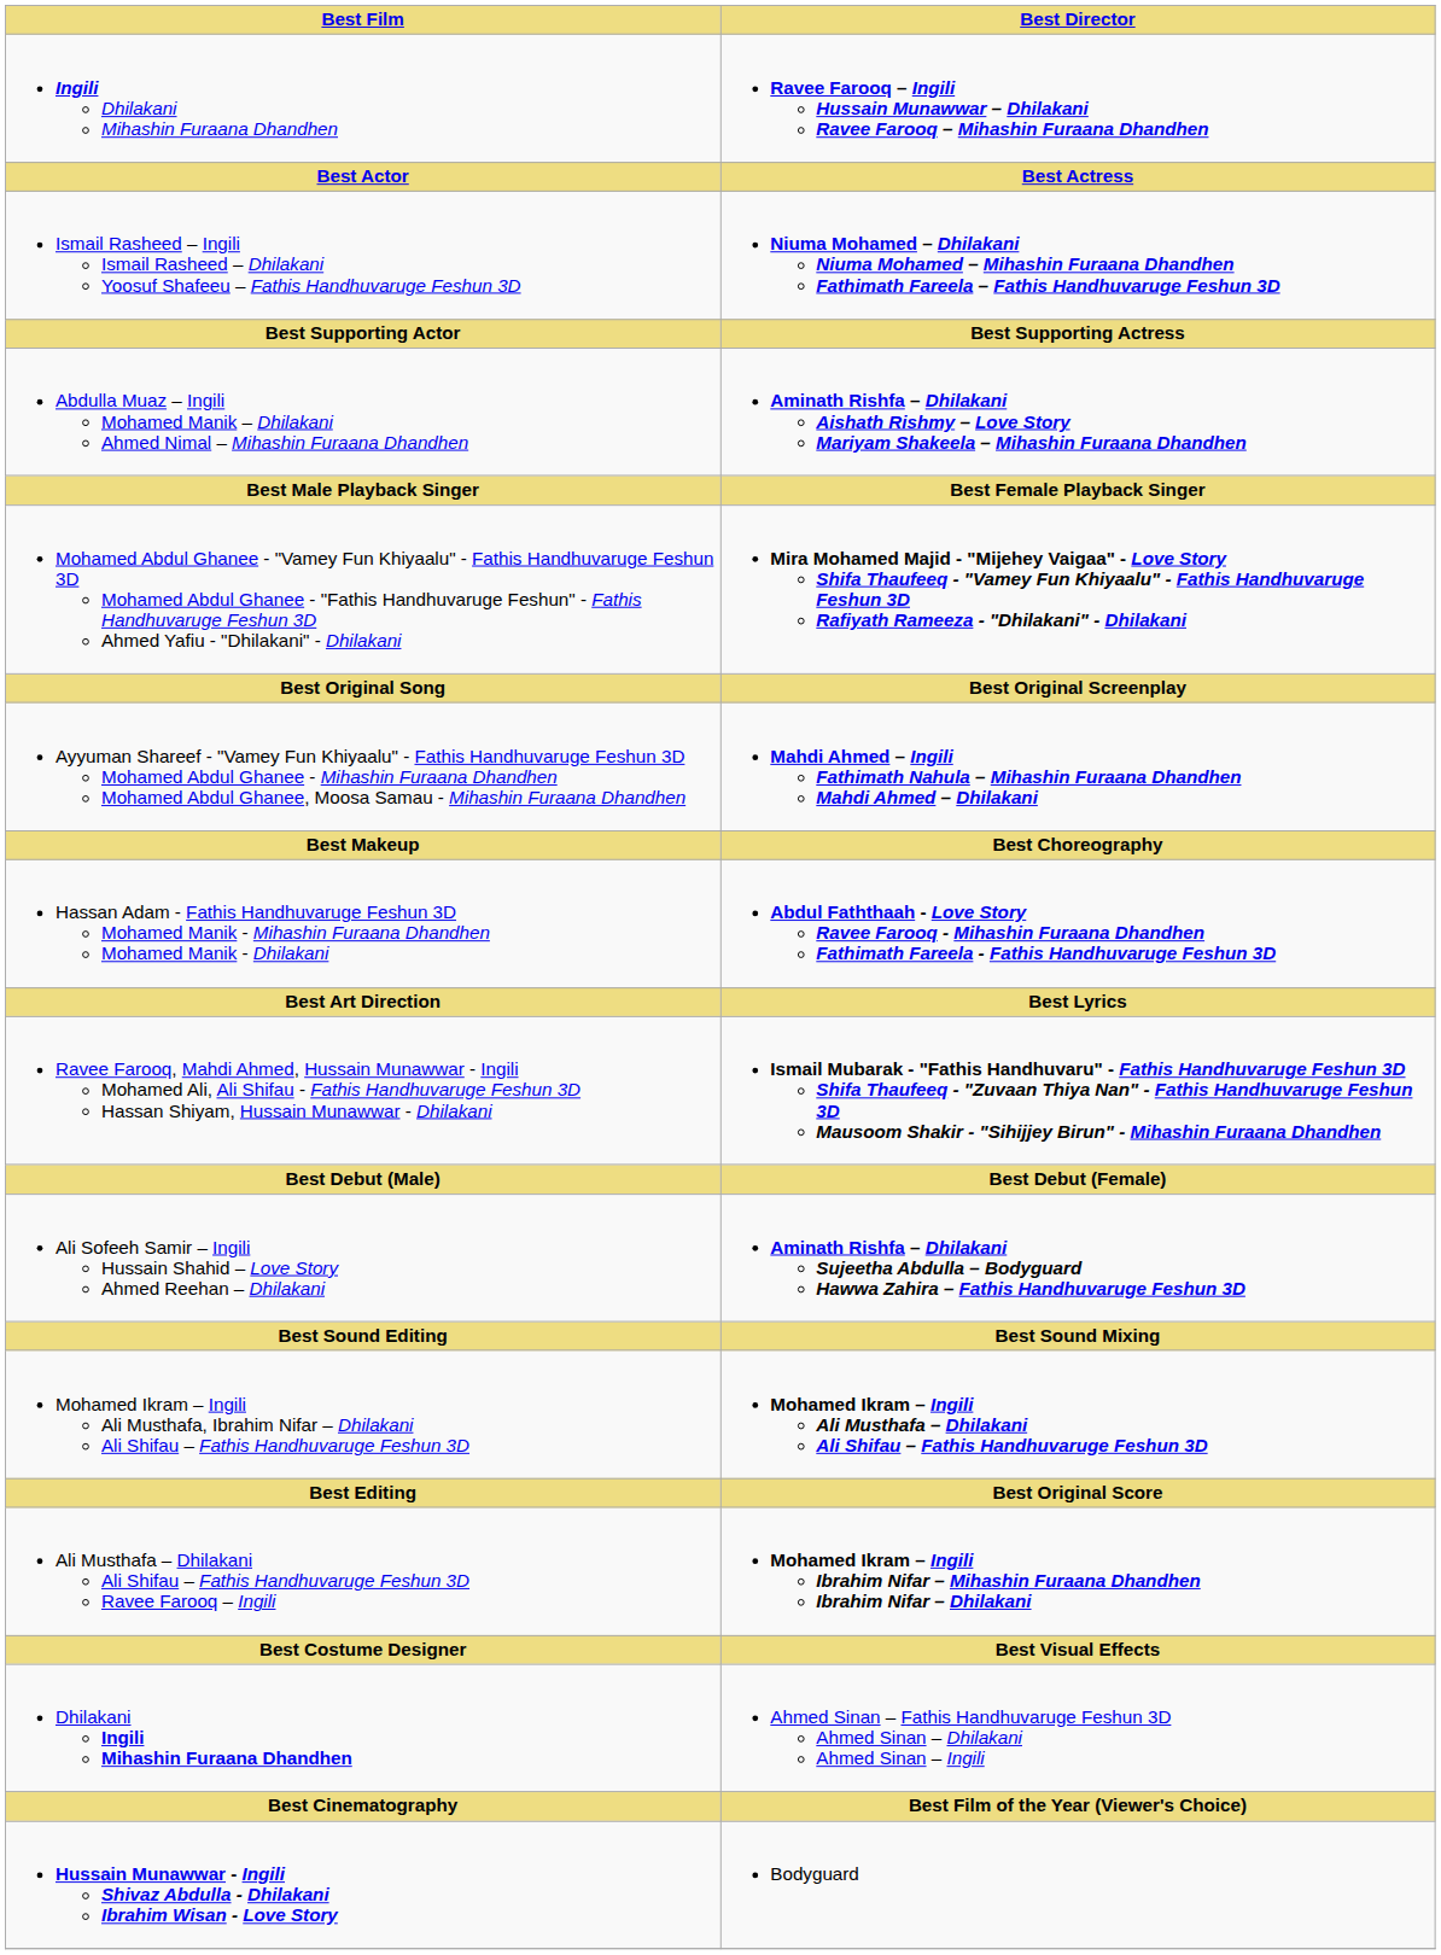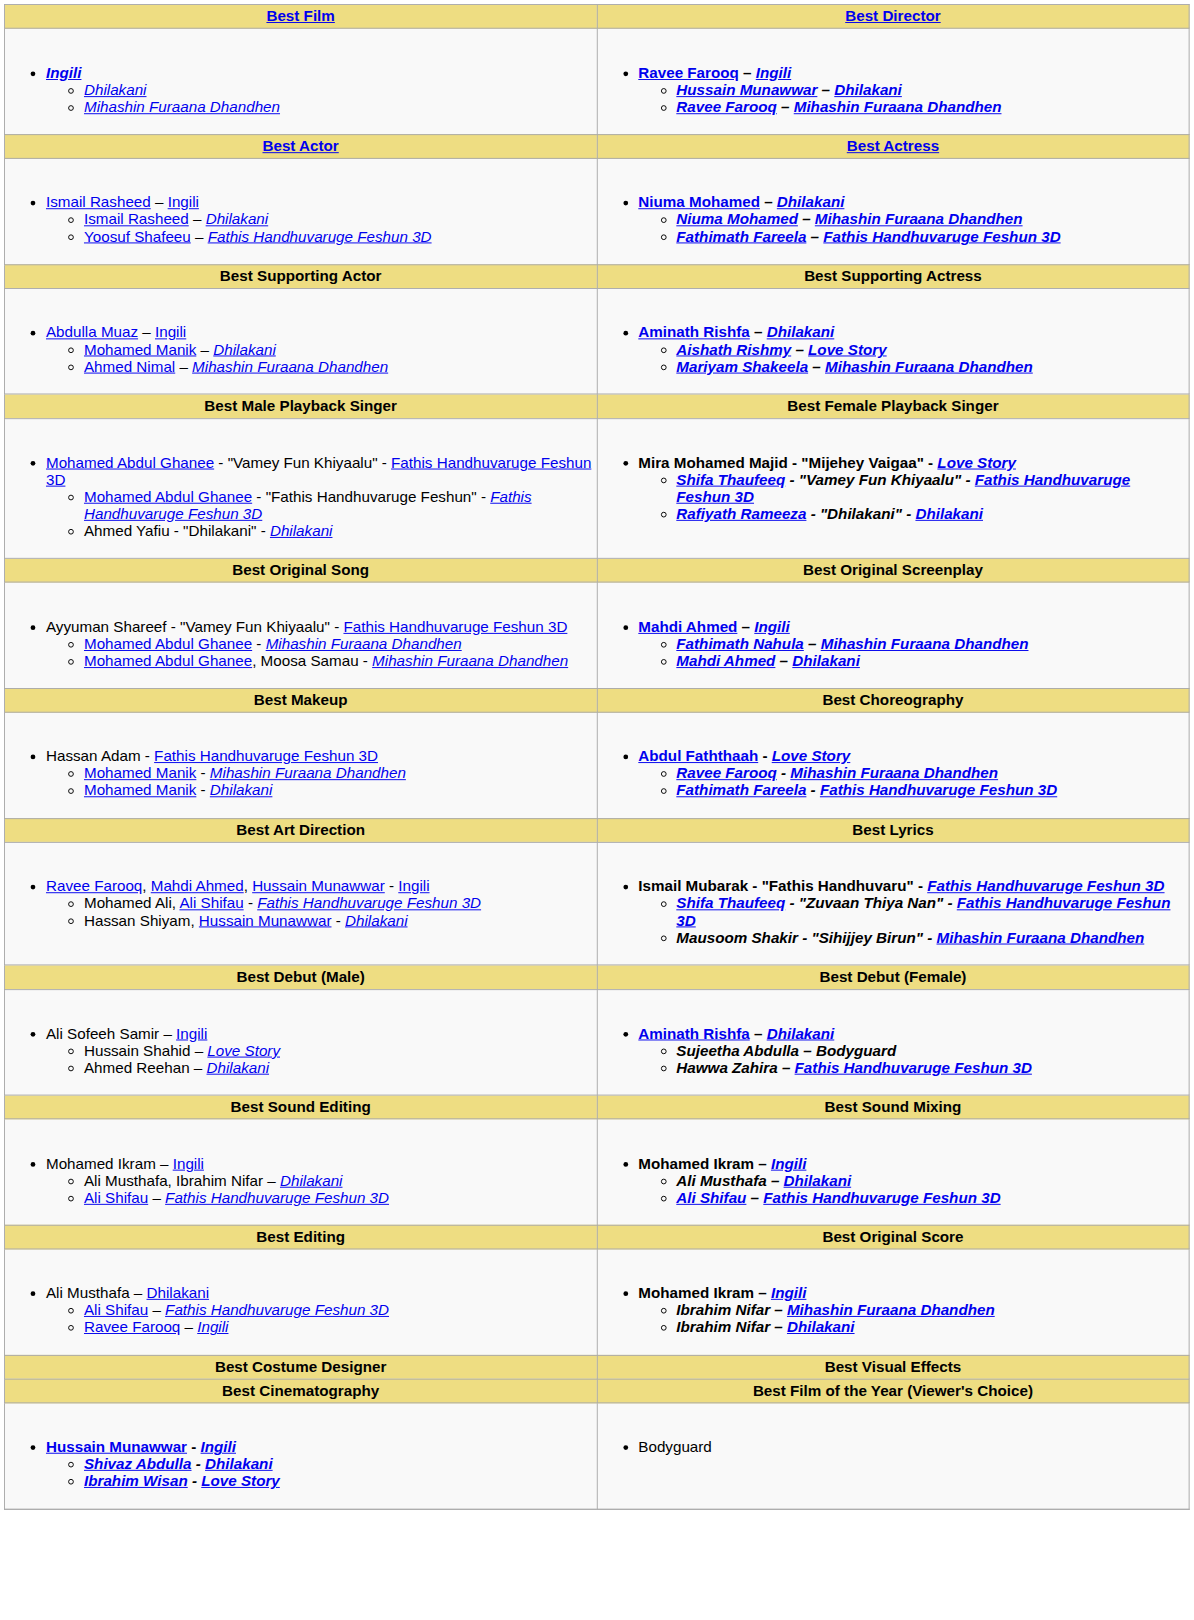- row: Dhilakani Ingili Mihashin Furaana Dhandhen | Ahmed Sinan – Fathis Handhuvaruge Feshun 3D Ahmed Sinan – Dhilakani Ahmed Sinan – Ingili
